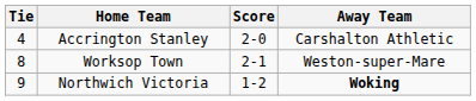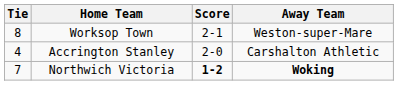rows swapped: Accrington Stanley <-> Worksop Town
Northwich Victoria | Tie: 9 -> 7
Northwich Victoria | Score: normal -> bold
